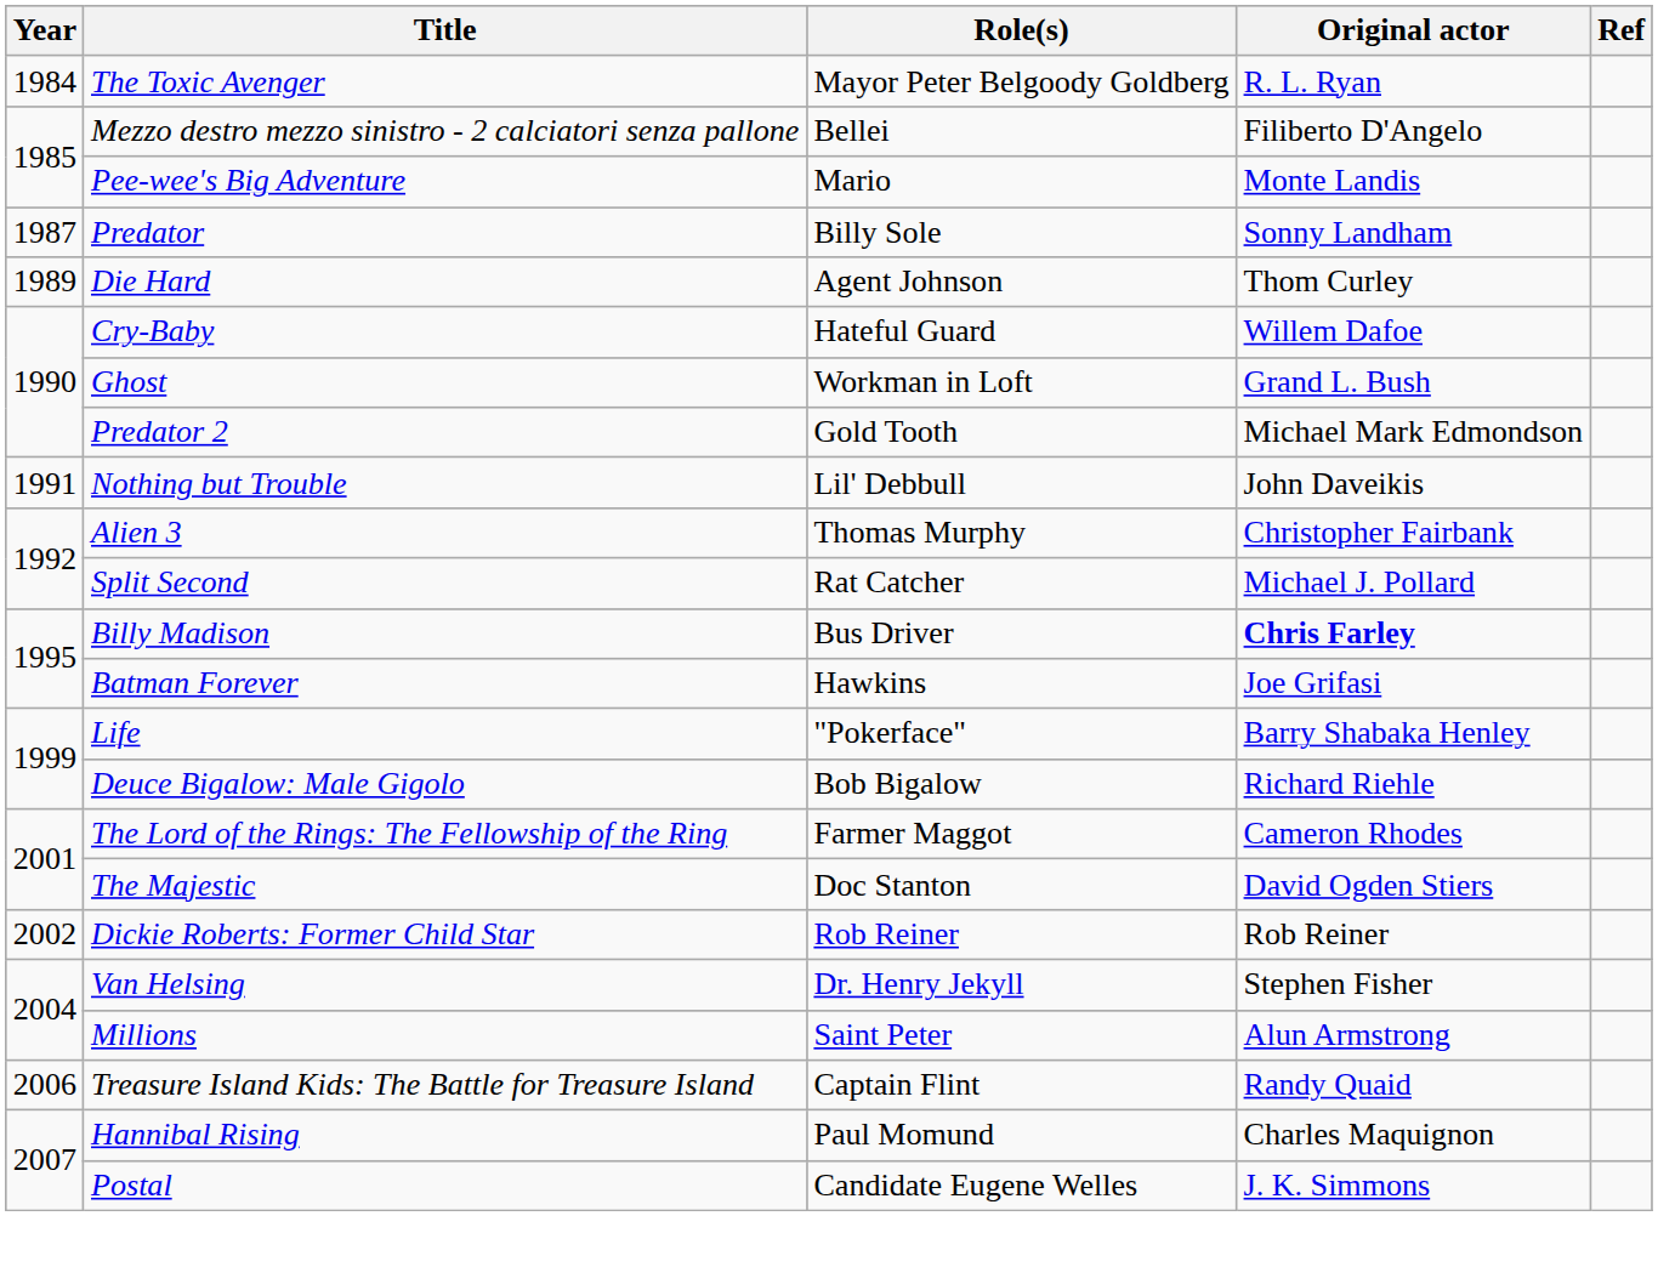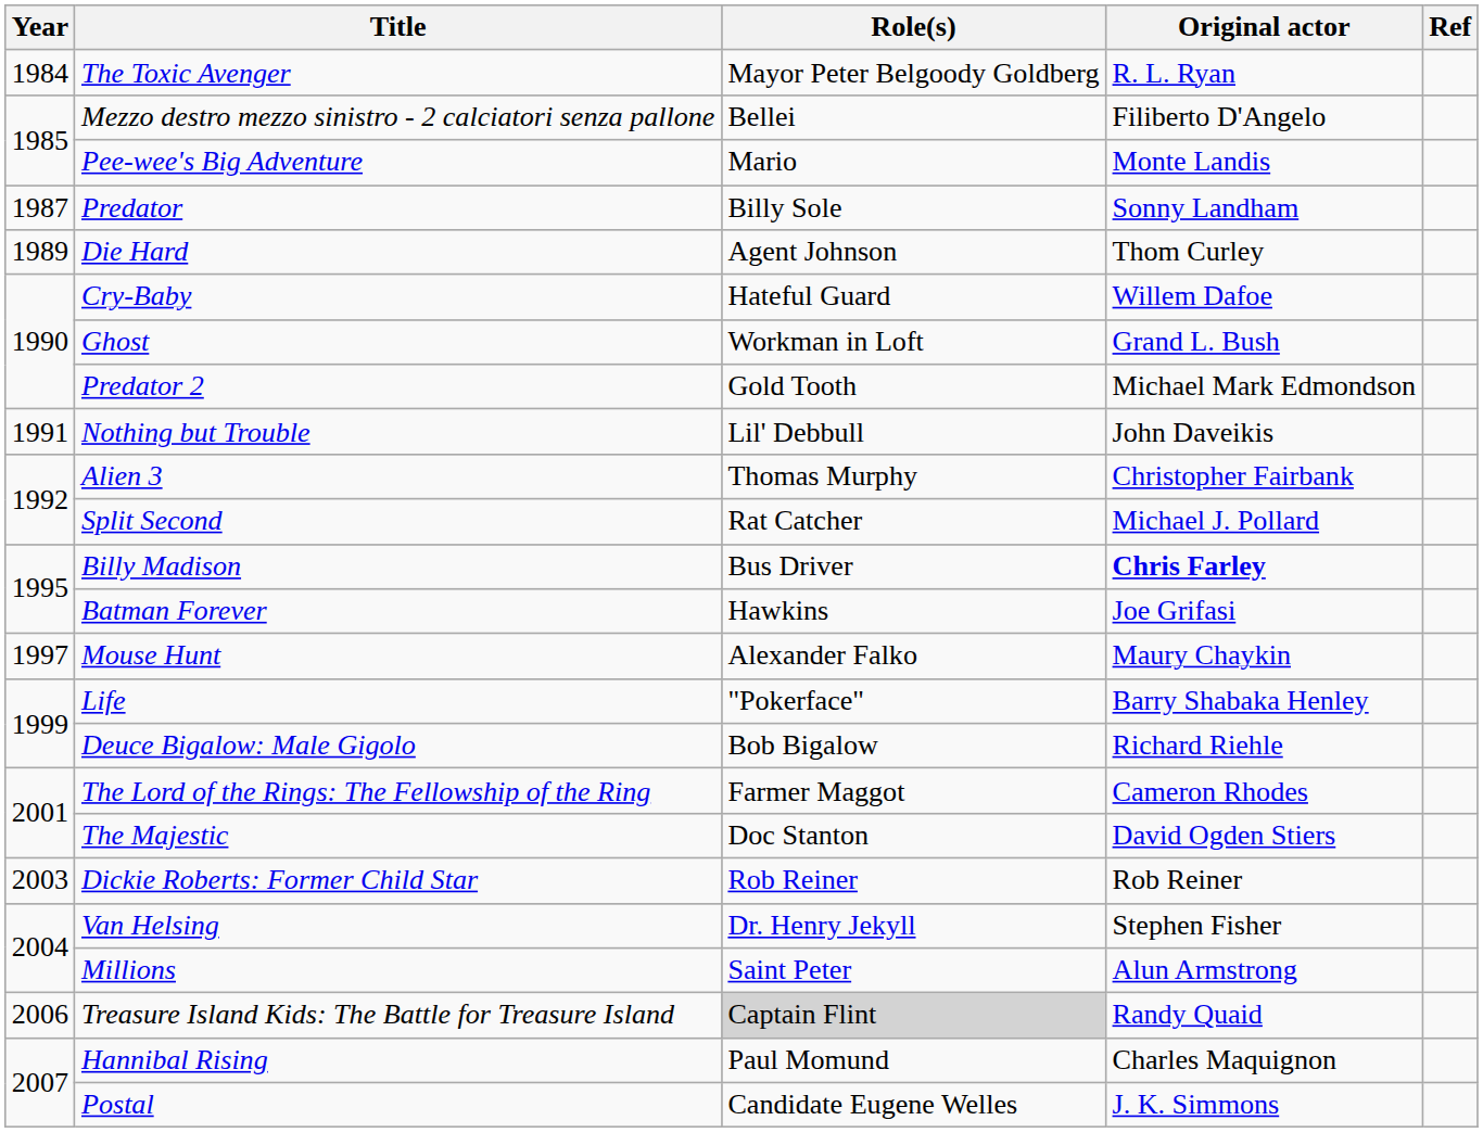+ row: 1997 | Mouse Hunt | Alexander Falko | Maury Chaykin
Dickie Roberts: Former Child Star | Year: 2002 -> 2003
Treasure Island Kids: The Battle for Treasure Island | Role(s): no background -> lightgrey background
